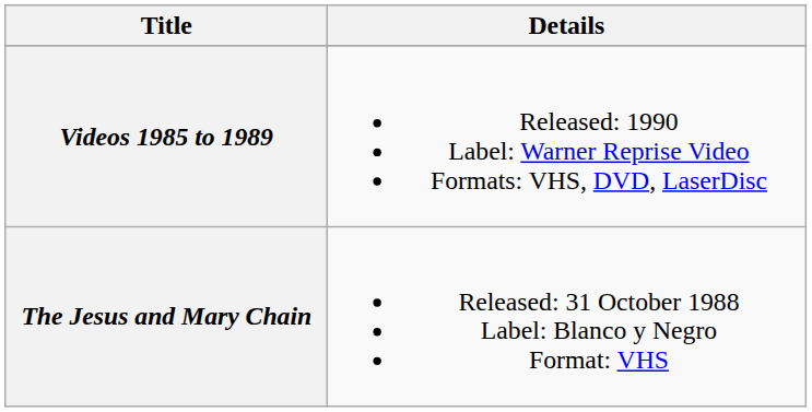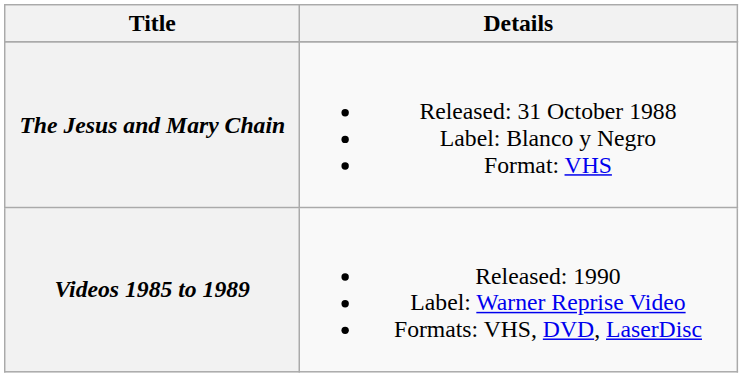rows swapped: The Jesus and Mary Chain <-> Videos 1985 to 1989
